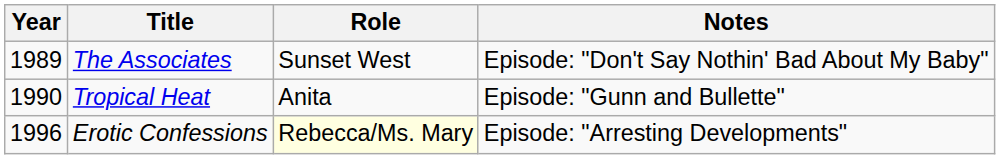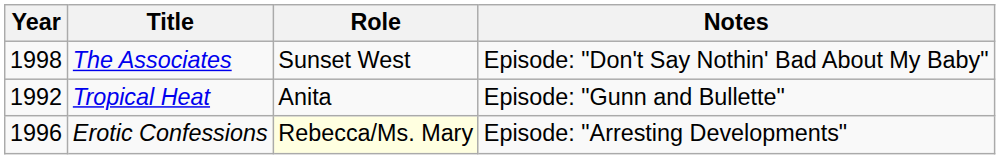The Associates | Year: 1989 -> 1998
Tropical Heat | Year: 1990 -> 1992
